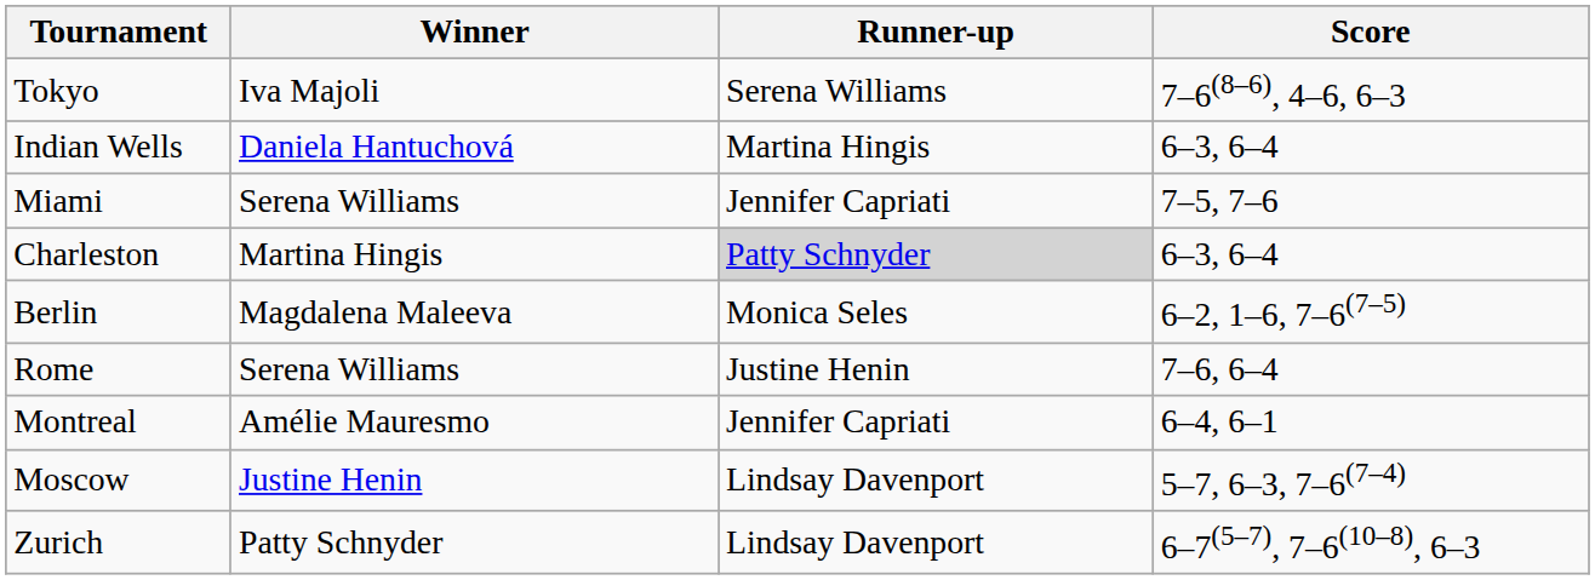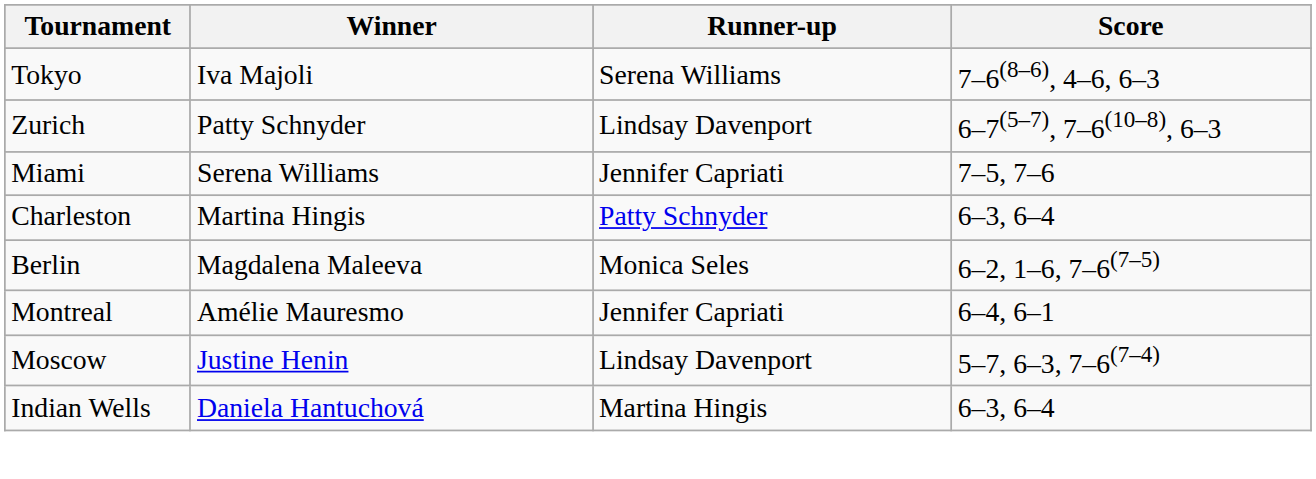rows swapped: Indian Wells <-> Zurich
Charleston | Runner-up: lightgrey background -> no background
- row: Rome | Serena Williams | Justine Henin | 7–6, 6–4
